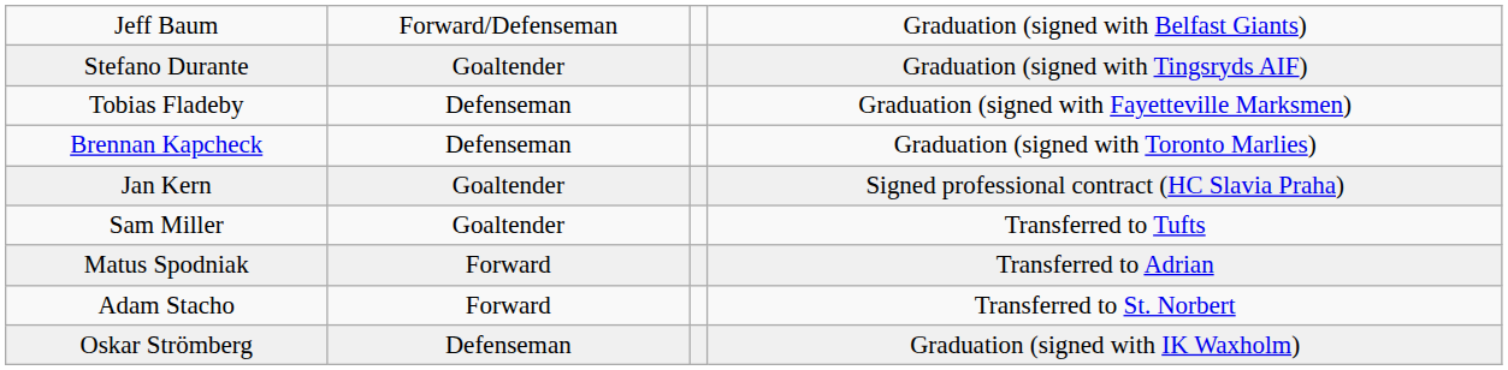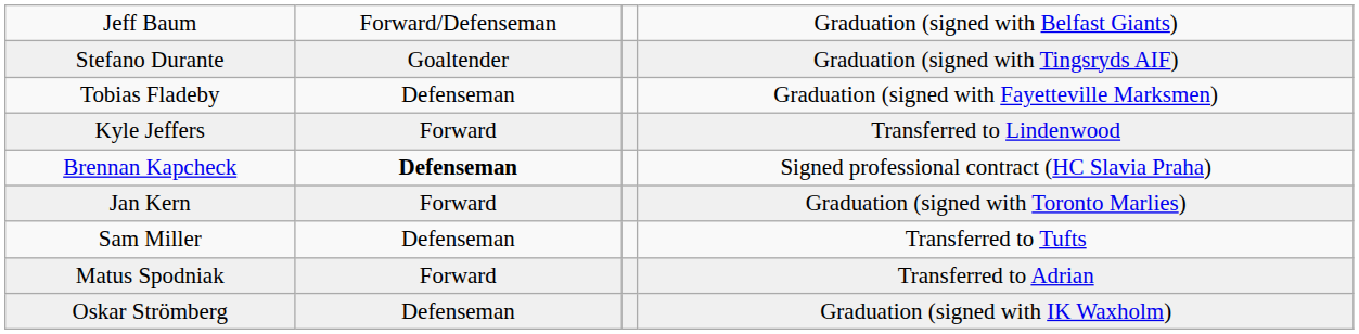+ row: Kyle Jeffers | Forward | Transferred to Lindenwood
Brennan Kapcheck | column 2: normal -> bold
Brennan Kapcheck | column 4: Graduation (signed with Toronto Marlies) -> Signed professional contract (HC Slavia Praha)
Jan Kern | column 2: Goaltender -> Forward
Jan Kern | column 4: Signed professional contract (HC Slavia Praha) -> Graduation (signed with Toronto Marlies)
Sam Miller | column 2: Goaltender -> Defenseman
- row: Adam Stacho | Forward | Transferred to St. Norbert
